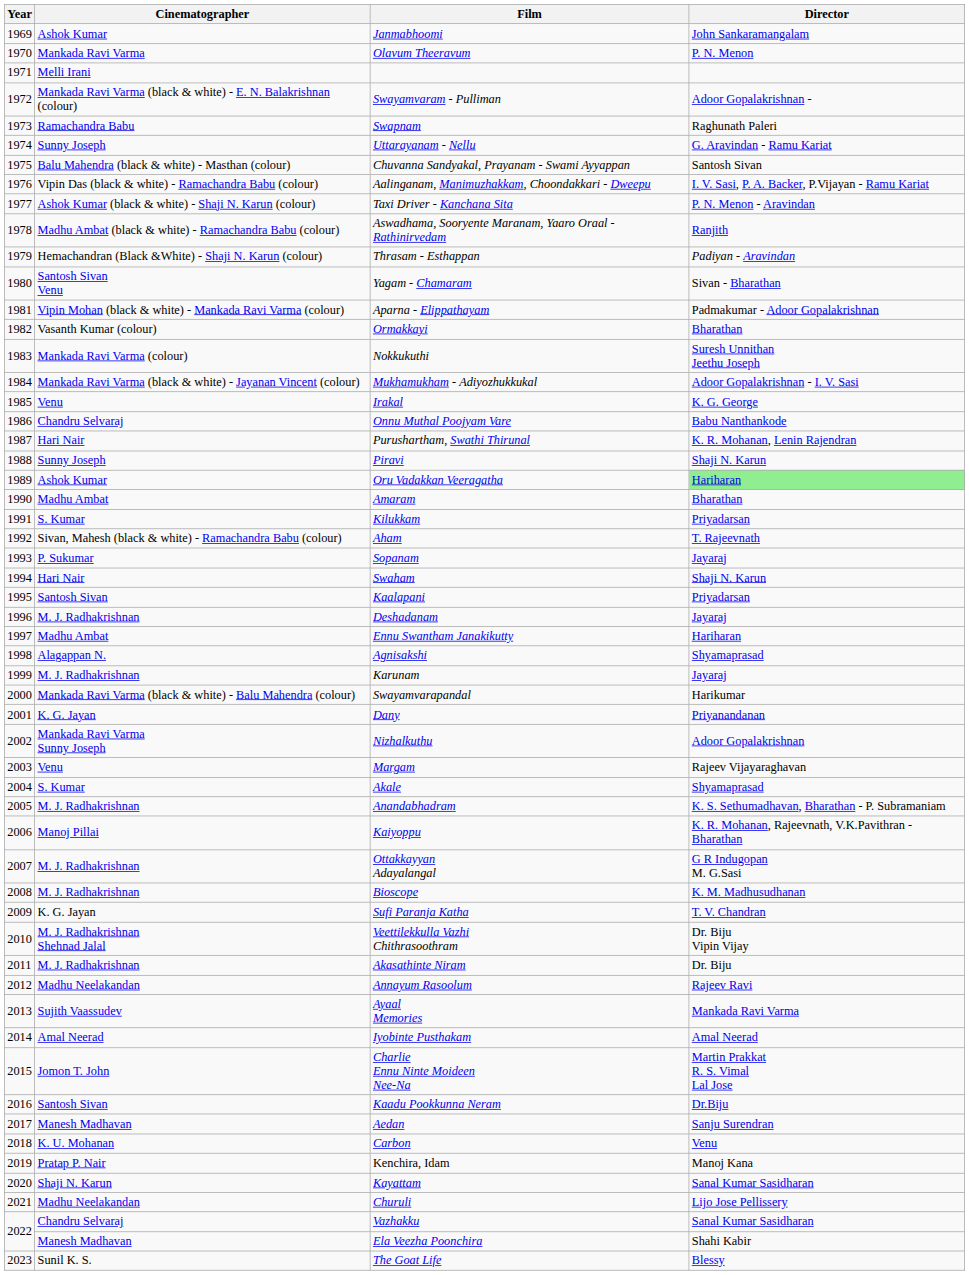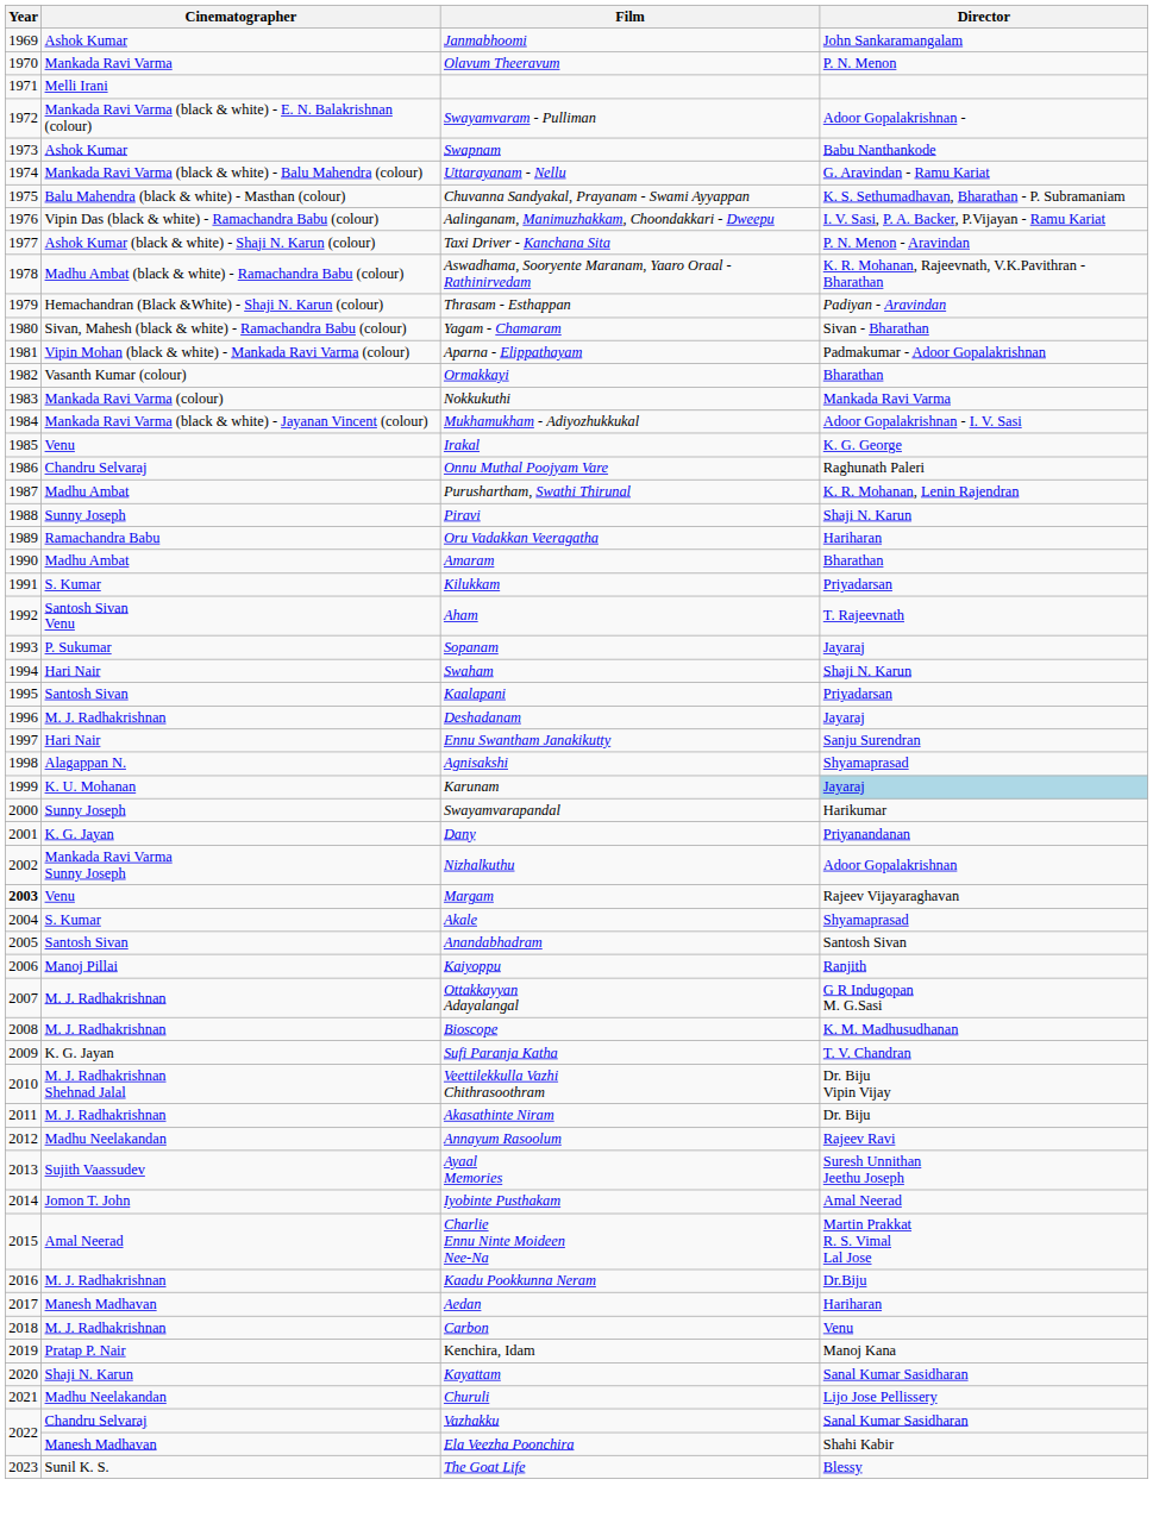Swapnam | Cinematographer: Ramachandra Babu -> Ashok Kumar
Swapnam | Director: Raghunath Paleri -> Babu Nanthankode
Uttarayanam - Nellu | Cinematographer: Sunny Joseph -> Mankada Ravi Varma (black & white) - Balu Mahendra (colour)
Chuvanna Sandyakal, Prayanam - Swami Ayyappan | Director: Santosh Sivan -> K. S. Sethumadhavan, Bharathan - P. Subramaniam
Aswadhama, Sooryente Maranam, Yaaro Oraal - Rathinirvedam | Director: Ranjith -> K. R. Mohanan, Rajeevnath, V.K.Pavithran - Bharathan
Yagam - Chamaram | Cinematographer: Santosh Sivan Venu -> Sivan, Mahesh (black & white) - Ramachandra Babu (colour)
Nokkukuthi | Director: Suresh Unnithan Jeethu Joseph -> Mankada Ravi Varma
Onnu Muthal Poojyam Vare | Director: Babu Nanthankode -> Raghunath Paleri
Purushartham, Swathi Thirunal | Cinematographer: Hari Nair -> Madhu Ambat
Oru Vadakkan Veeragatha | Cinematographer: Ashok Kumar -> Ramachandra Babu
Oru Vadakkan Veeragatha | Director: lightgreen background -> no background
Aham | Cinematographer: Sivan, Mahesh (black & white) - Ramachandra Babu (colour) -> Santosh Sivan Venu
Ennu Swantham Janakikutty | Cinematographer: Madhu Ambat -> Hari Nair
Ennu Swantham Janakikutty | Director: Hariharan -> Sanju Surendran
Karunam | Cinematographer: M. J. Radhakrishnan -> K. U. Mohanan
Karunam | Director: no background -> lightblue background
Swayamvarapandal | Cinematographer: Mankada Ravi Varma (black & white) - Balu Mahendra (colour) -> Sunny Joseph
Margam | Year: normal -> bold
Anandabhadram | Cinematographer: M. J. Radhakrishnan -> Santosh Sivan
Anandabhadram | Director: K. S. Sethumadhavan, Bharathan - P. Subramaniam -> Santosh Sivan
Kaiyoppu | Director: K. R. Mohanan, Rajeevnath, V.K.Pavithran - Bharathan -> Ranjith
Ayaal Memories | Director: Mankada Ravi Varma -> Suresh Unnithan Jeethu Joseph
Iyobinte Pusthakam | Cinematographer: Amal Neerad -> Jomon T. John
Charlie Ennu Ninte Moideen Nee-Na | Cinematographer: Jomon T. John -> Amal Neerad
Kaadu Pookkunna Neram | Cinematographer: Santosh Sivan -> M. J. Radhakrishnan
Aedan | Director: Sanju Surendran -> Hariharan
Carbon | Cinematographer: K. U. Mohanan -> M. J. Radhakrishnan
